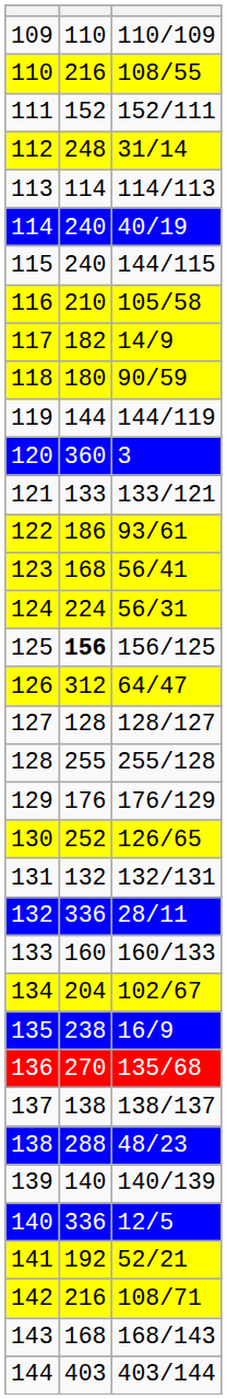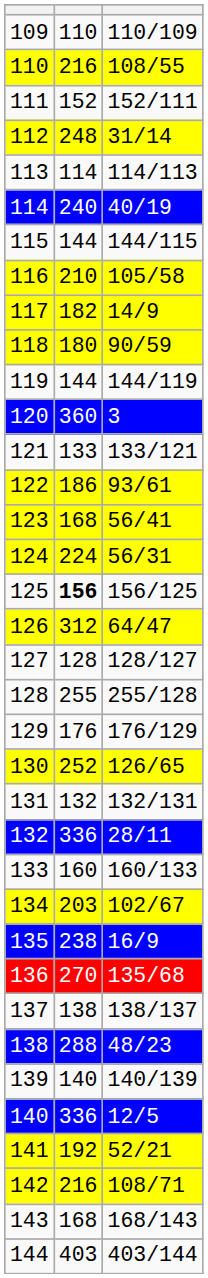115 | column 2: 240 -> 144
134 | column 2: 204 -> 203
